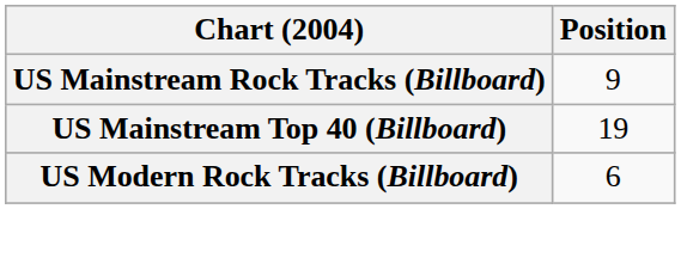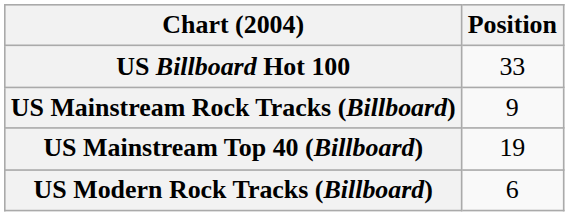+ row: US Billboard Hot 100 | 33
